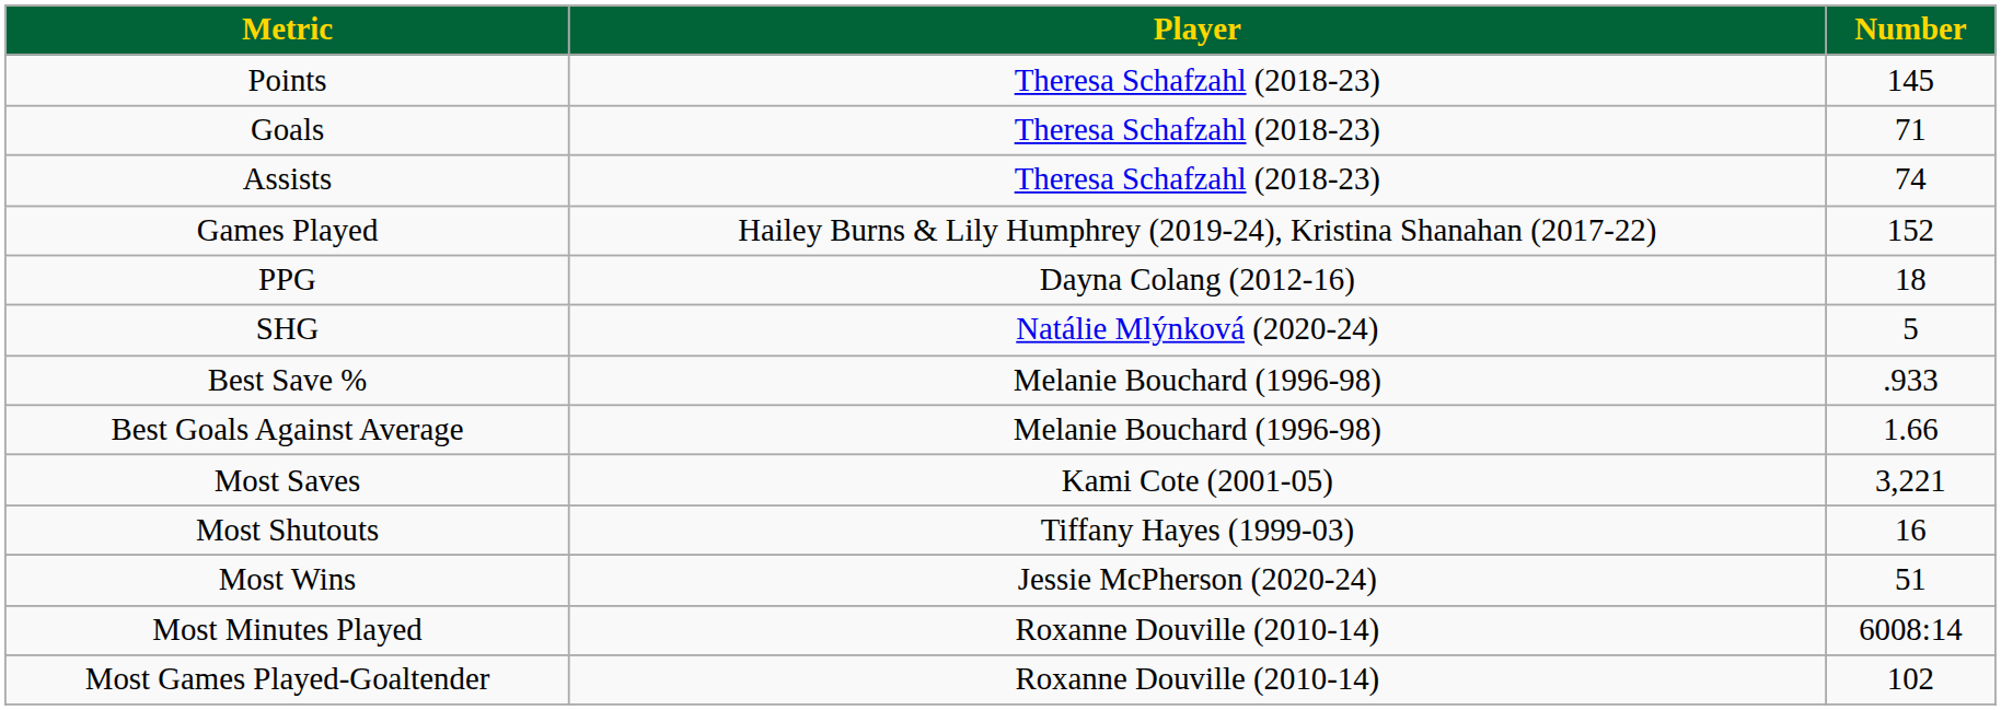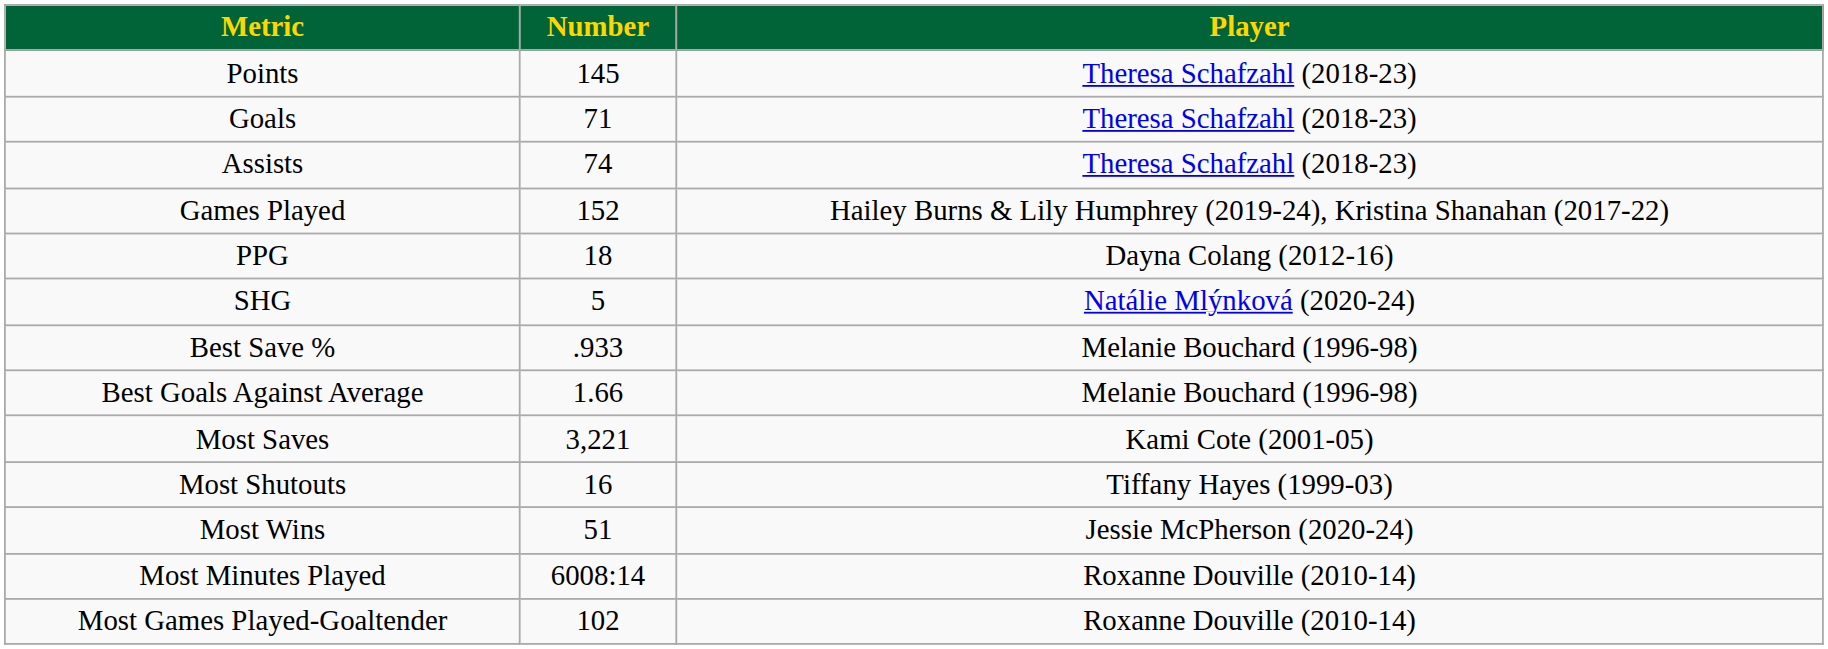columns swapped: Number <-> Player
